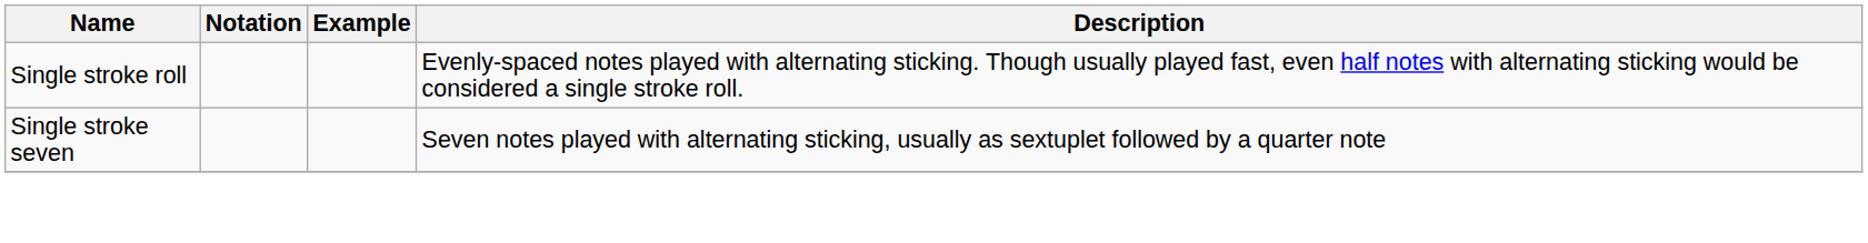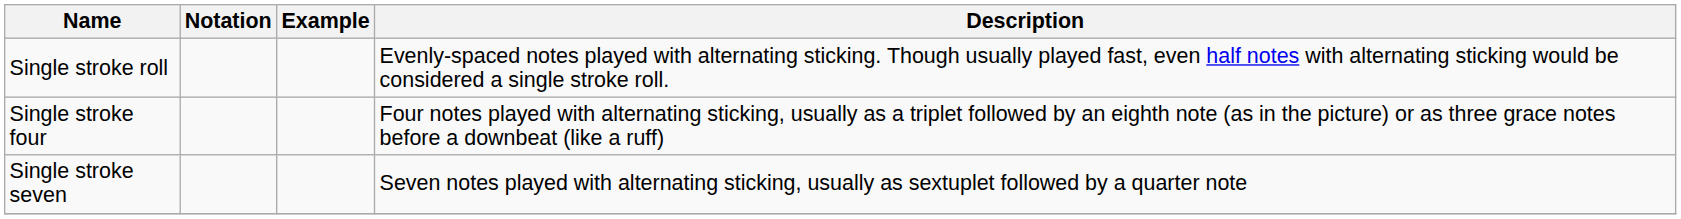+ row: Single stroke four | Four notes played with alternating sticking, usually as a triplet followed by an eighth note (as in the picture) or as three grace notes before a downbeat (like a ruff)
